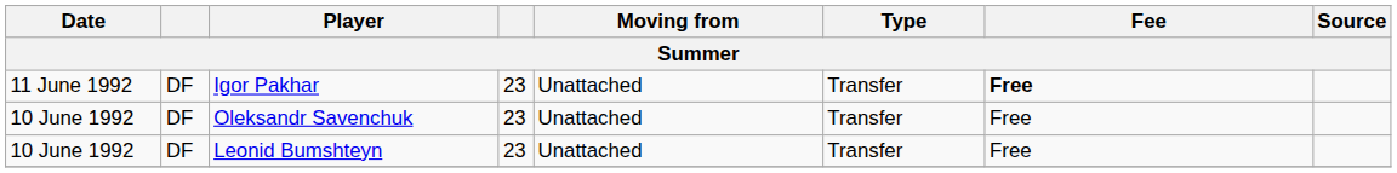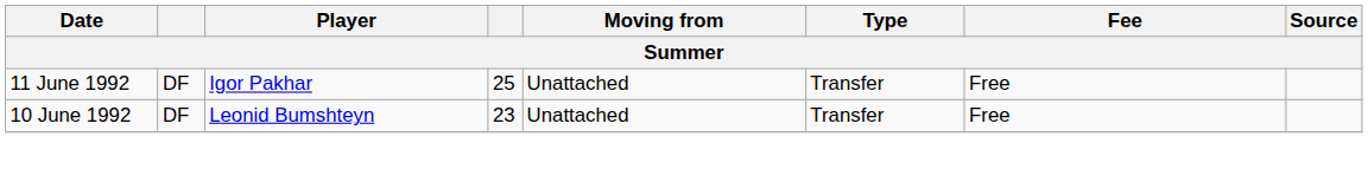Igor Pakhar | column 4: 23 -> 25
Igor Pakhar | Fee: bold -> normal
- row: 10 June 1992 | DF | Oleksandr Savenchuk | 23 | Unattached | Transfer | Free
